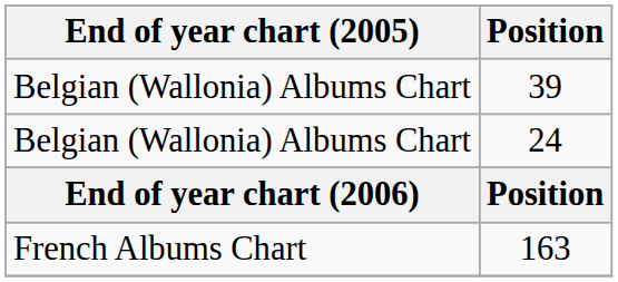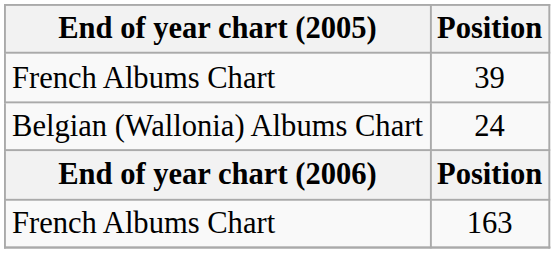39 | End of year chart (2005): Belgian (Wallonia) Albums Chart -> French Albums Chart
